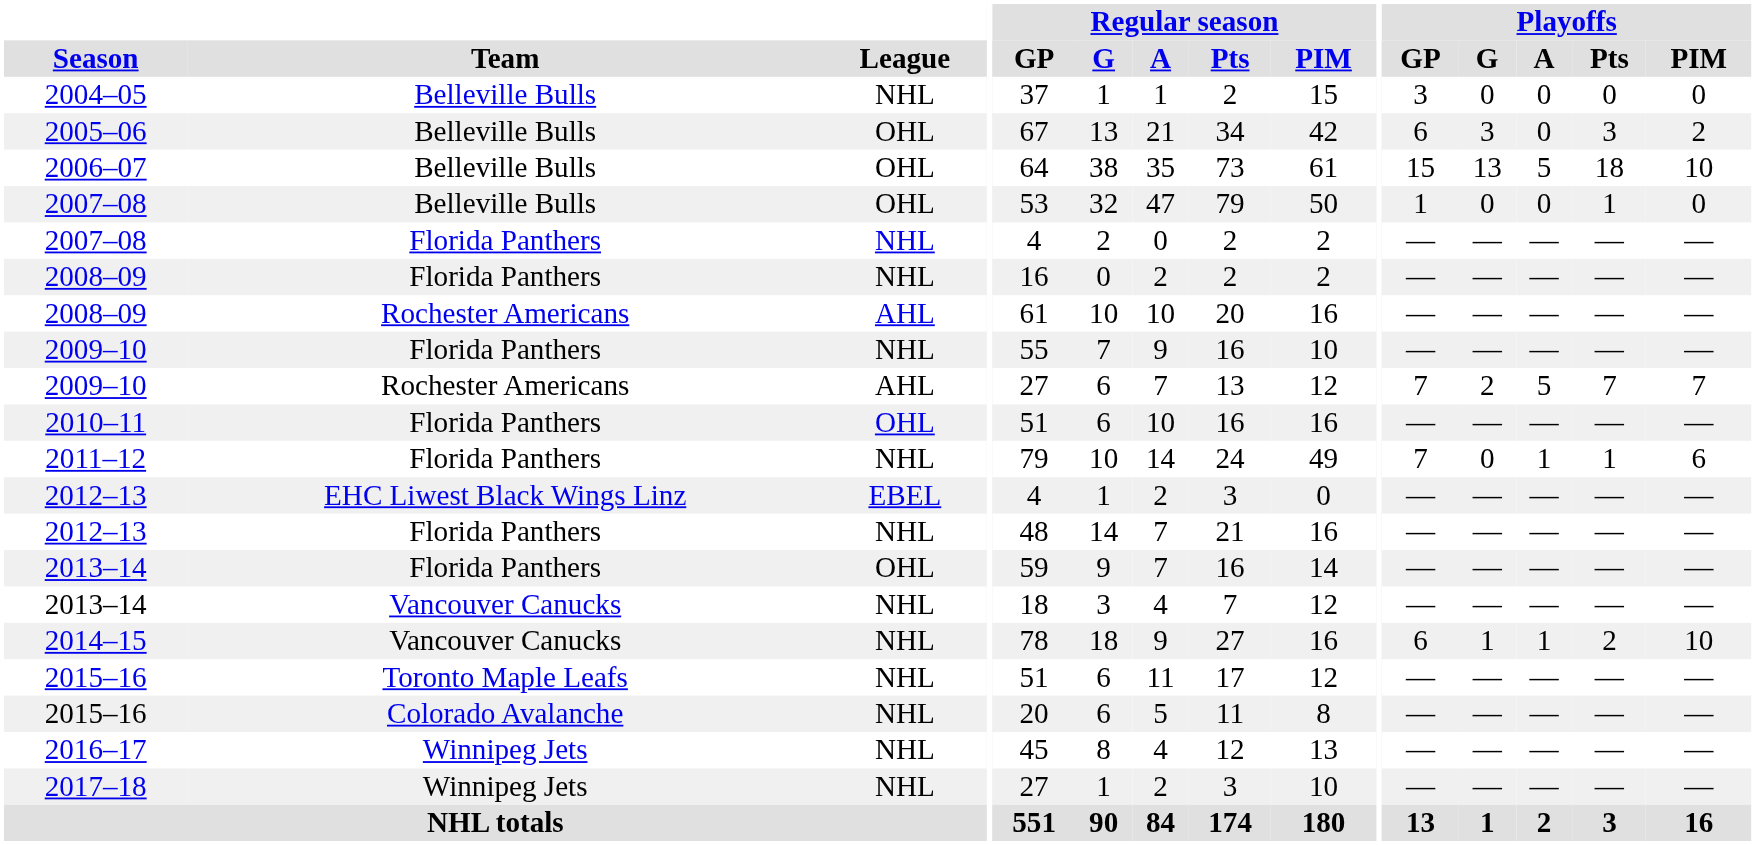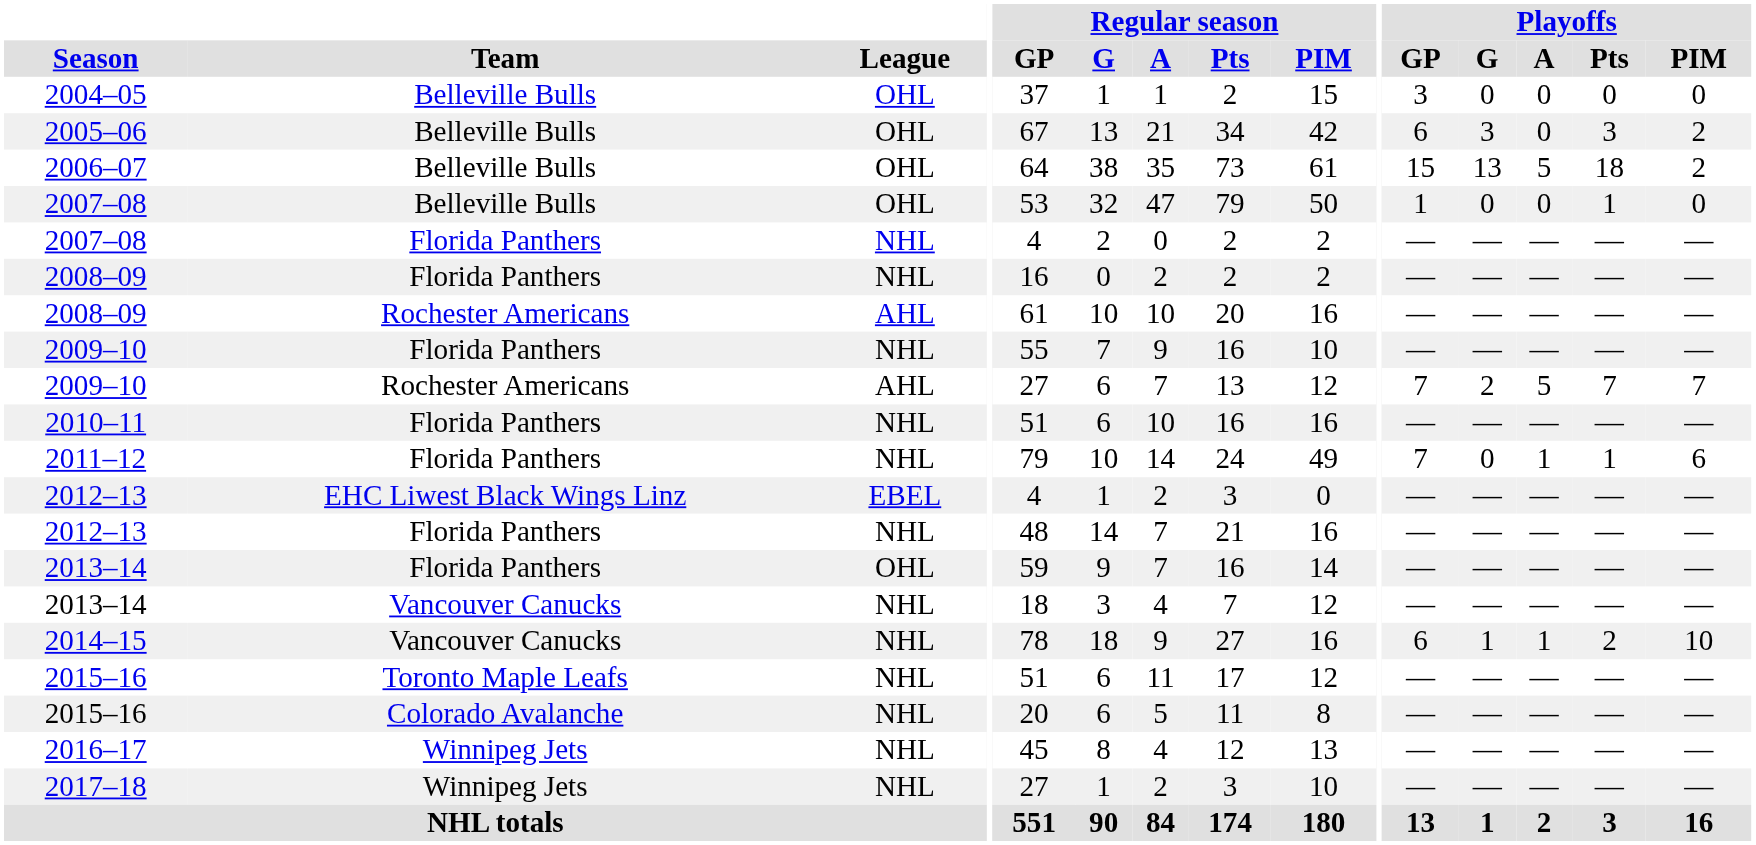2004–05 | League: NHL -> OHL
2006–07 | Playoffs / PIM: 10 -> 2
2010–11 | League: OHL -> NHL
